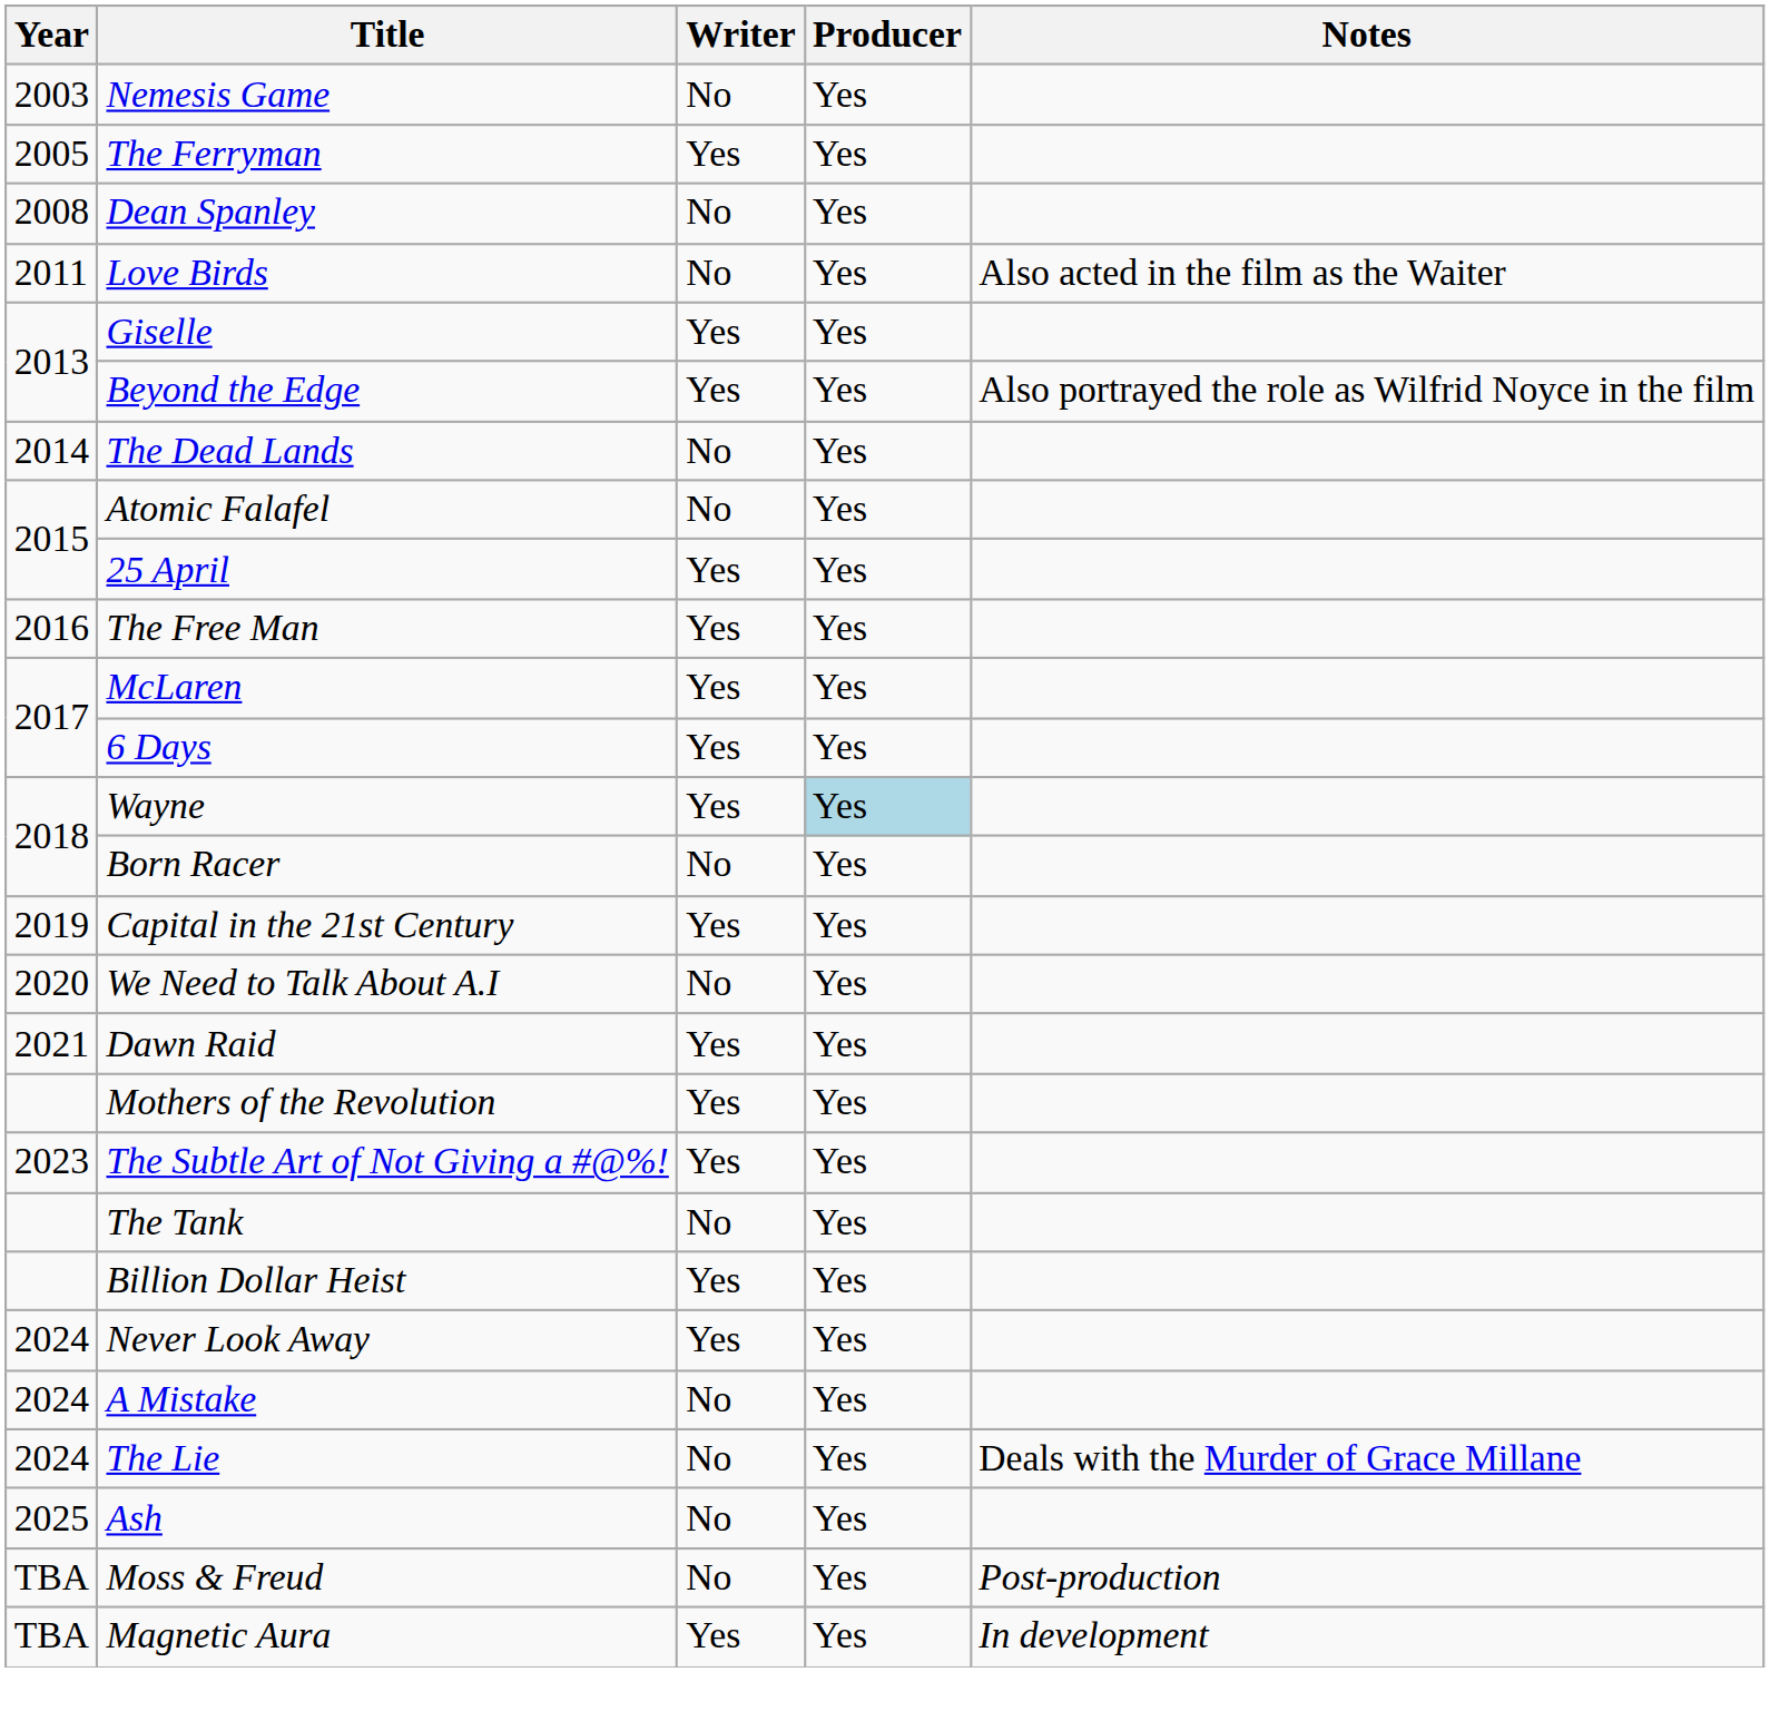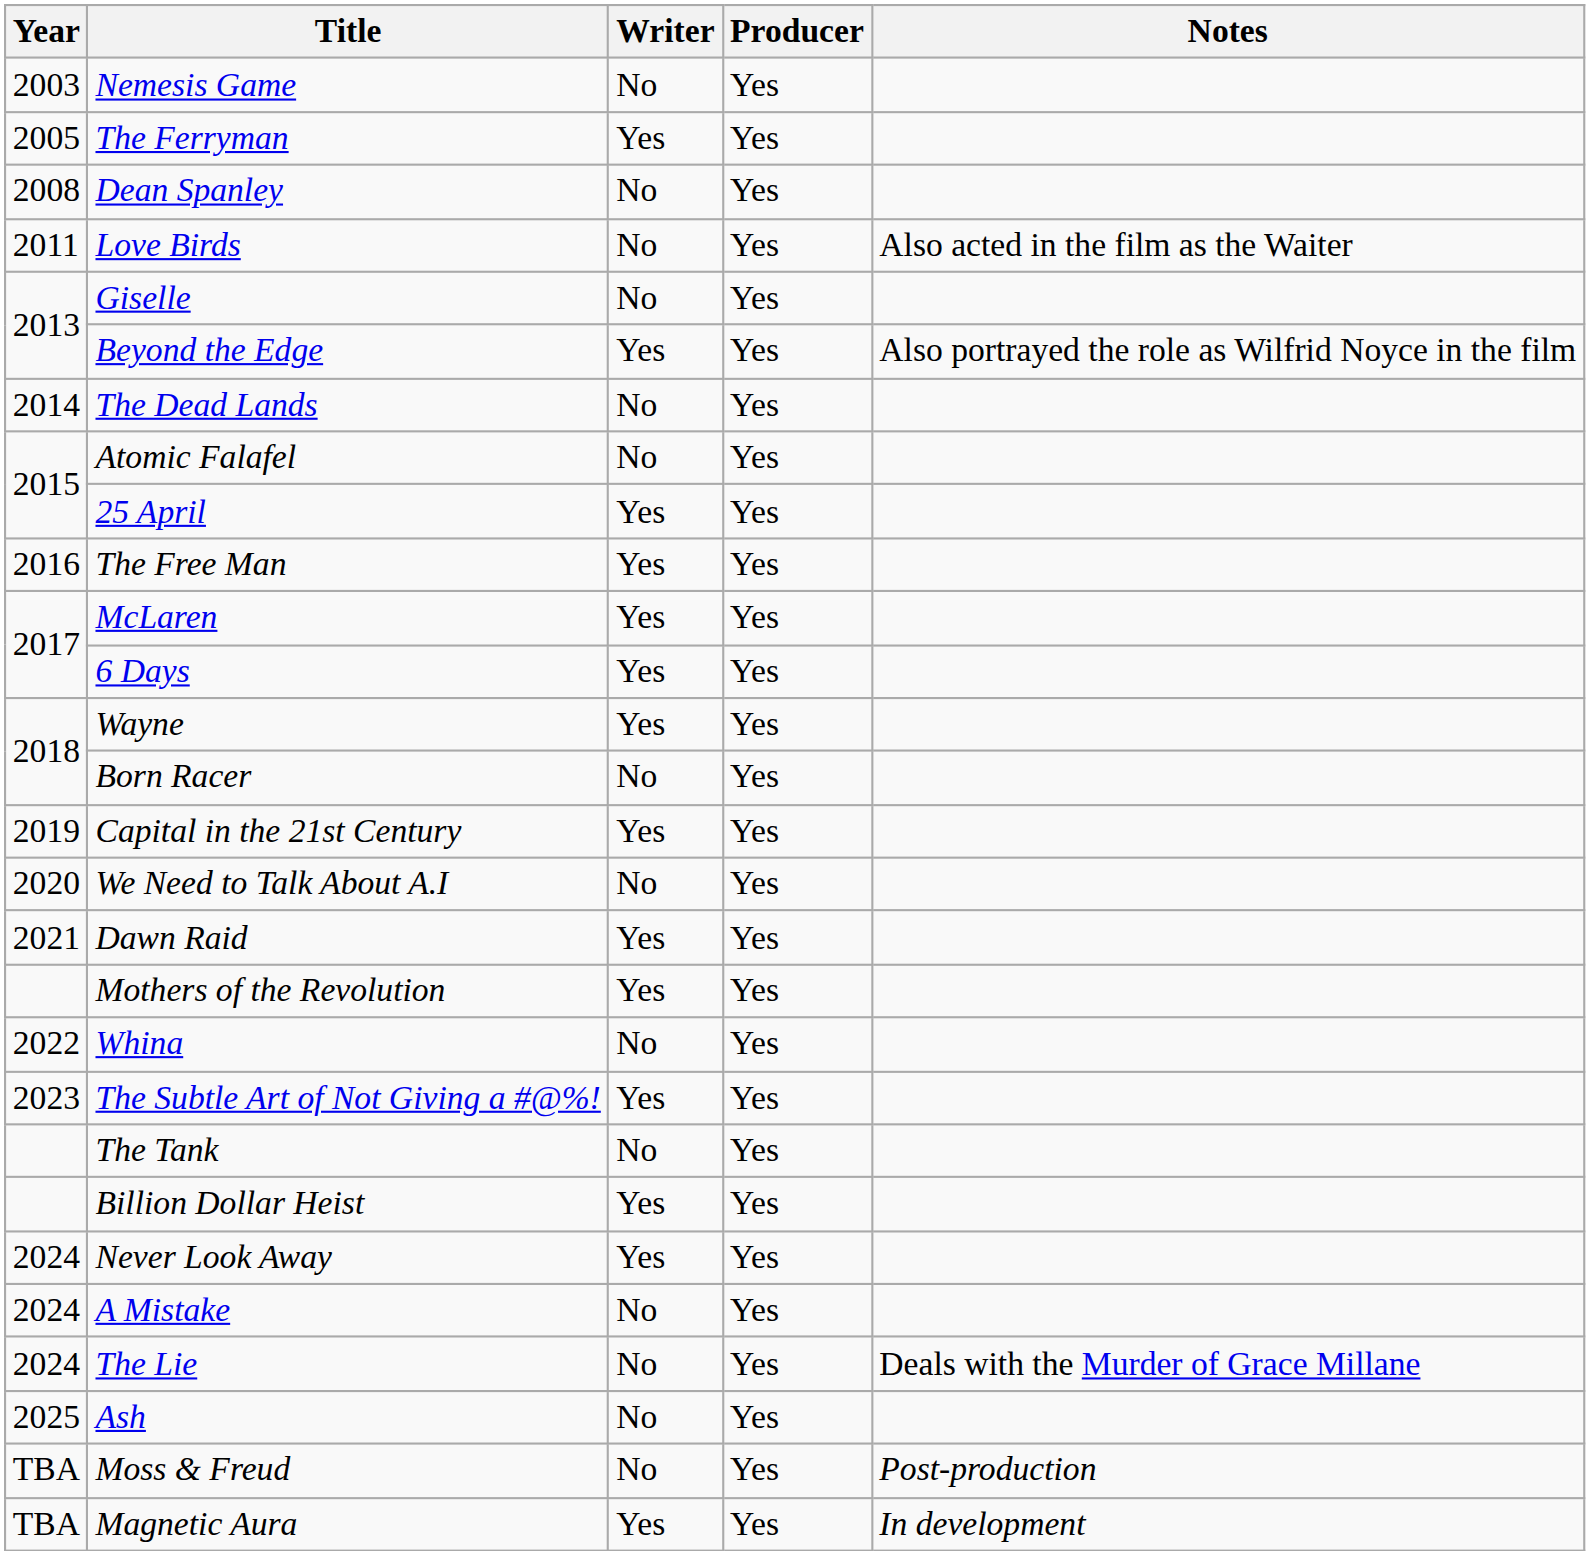Giselle | Writer: Yes -> No
Wayne | Producer: lightblue background -> no background
+ row: 2022 | Whina | No | Yes
